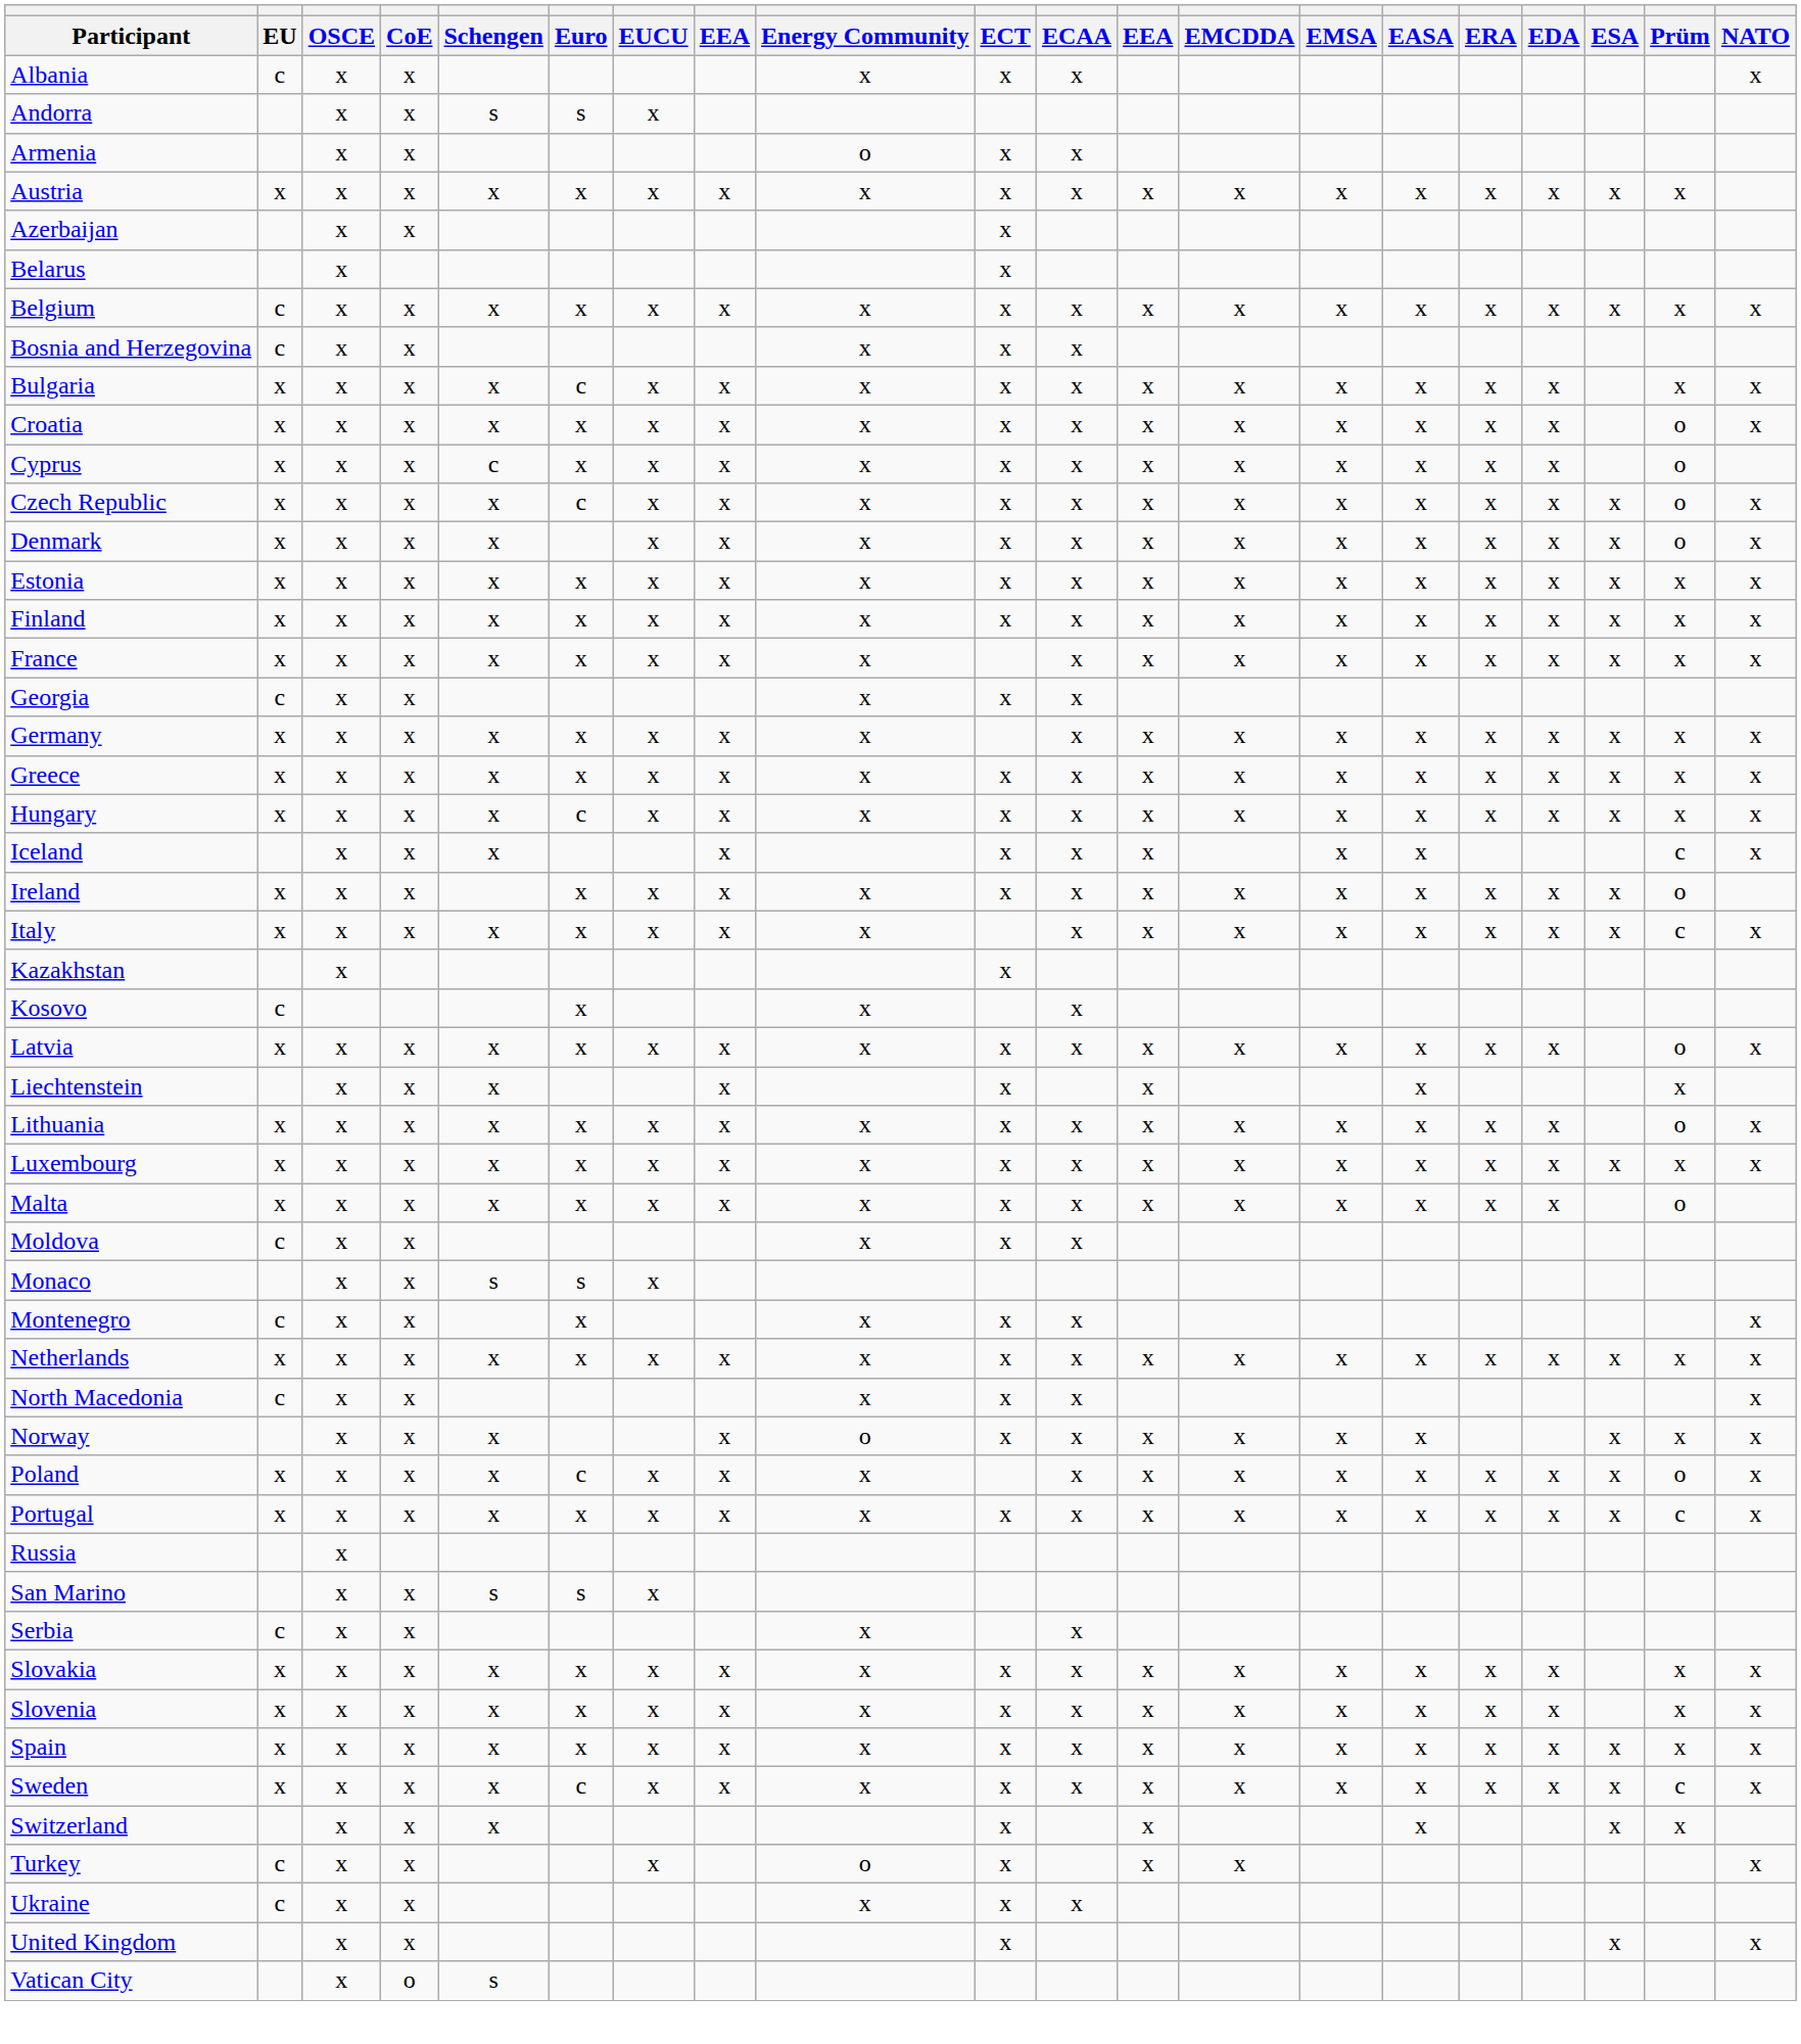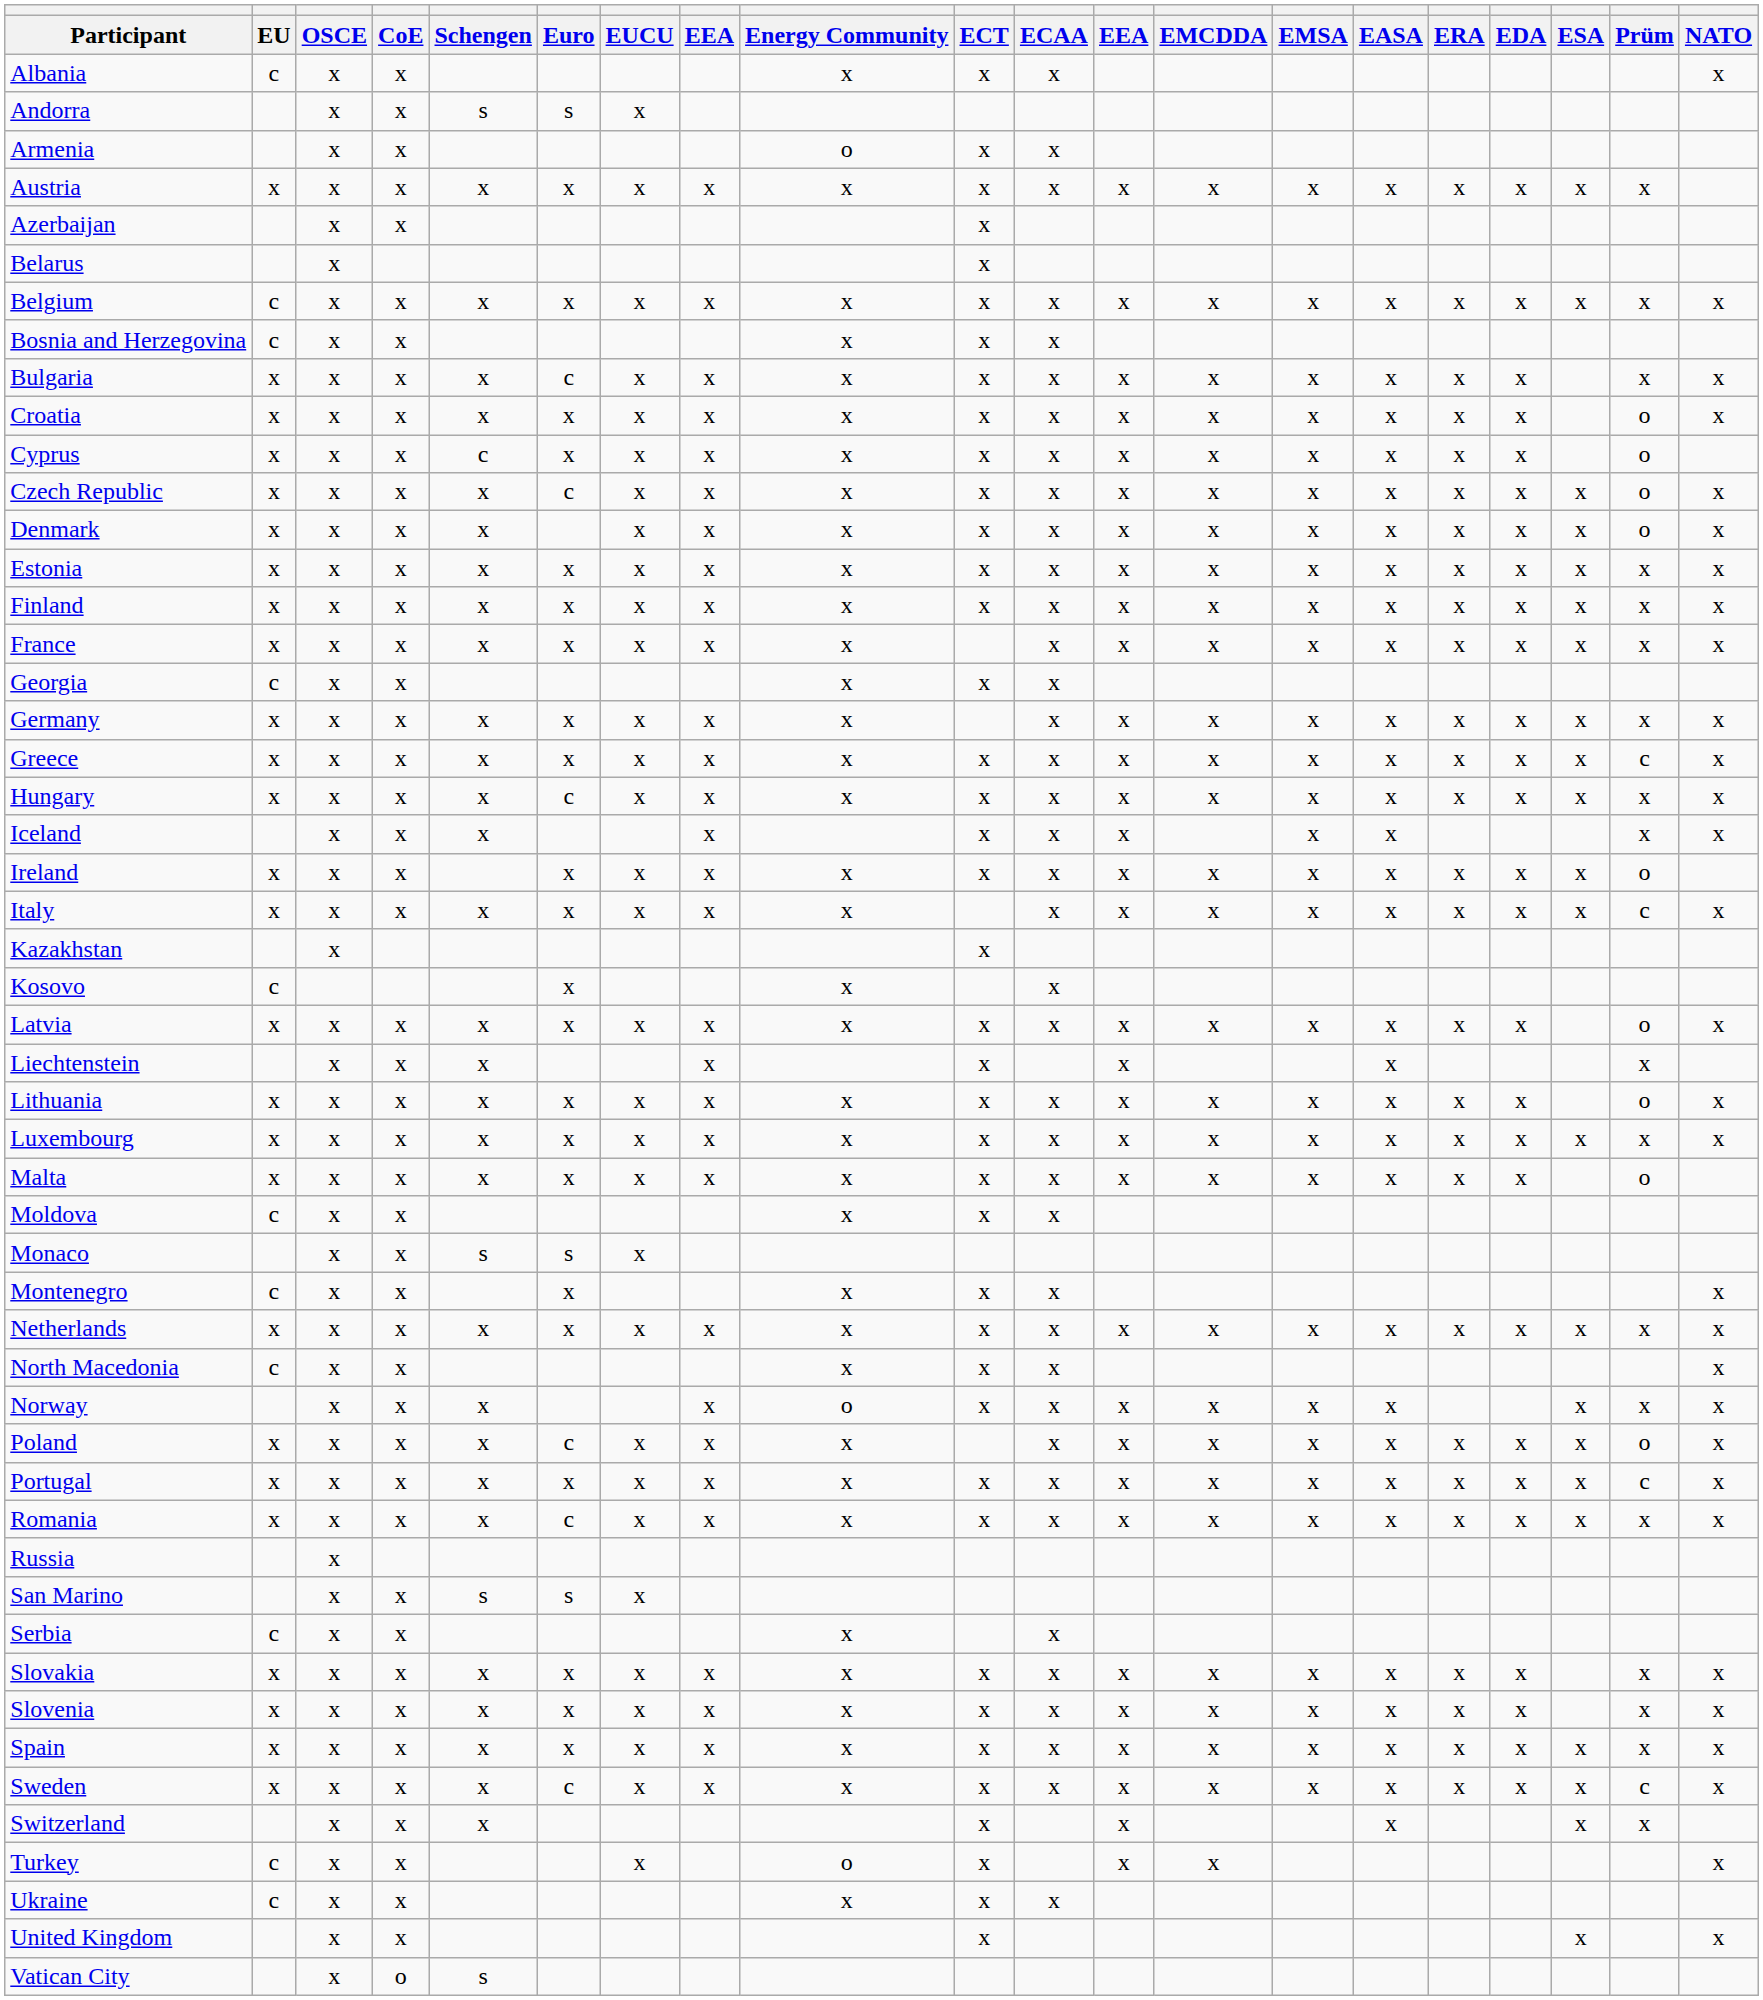Greece | Prüm: x -> c
Iceland | Prüm: c -> x
+ row: Romania | x | x | x | x | c | x | x | x | x | x | x | x | x | x | x | x | x | x | x
